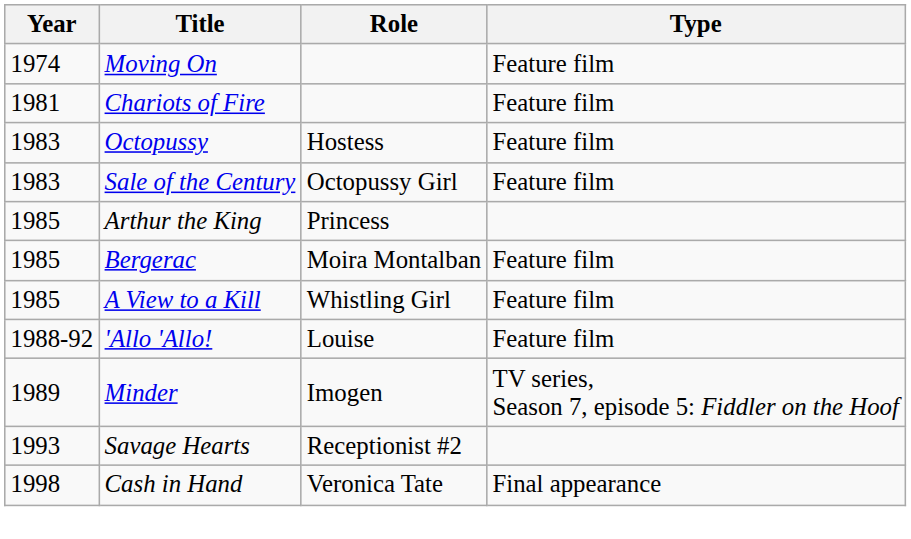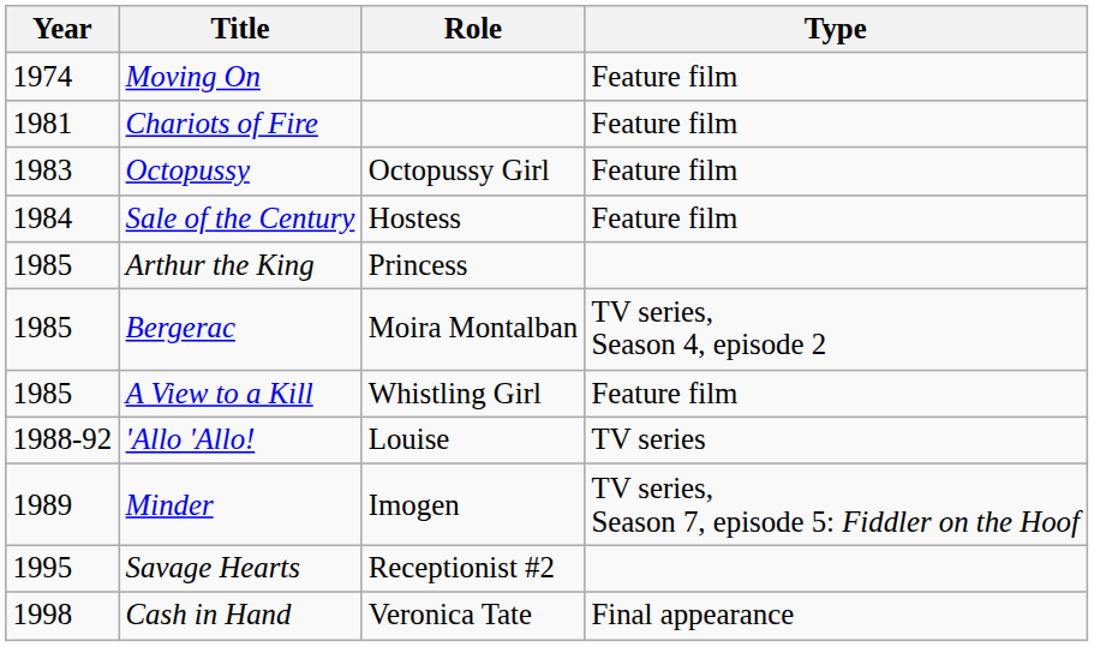Octopussy | Role: Hostess -> Octopussy Girl
Sale of the Century | Year: 1983 -> 1984
Sale of the Century | Role: Octopussy Girl -> Hostess
Bergerac | Type: Feature film -> TV series, Season 4, episode 2
'Allo 'Allo! | Type: Feature film -> TV series
Savage Hearts | Year: 1993 -> 1995
